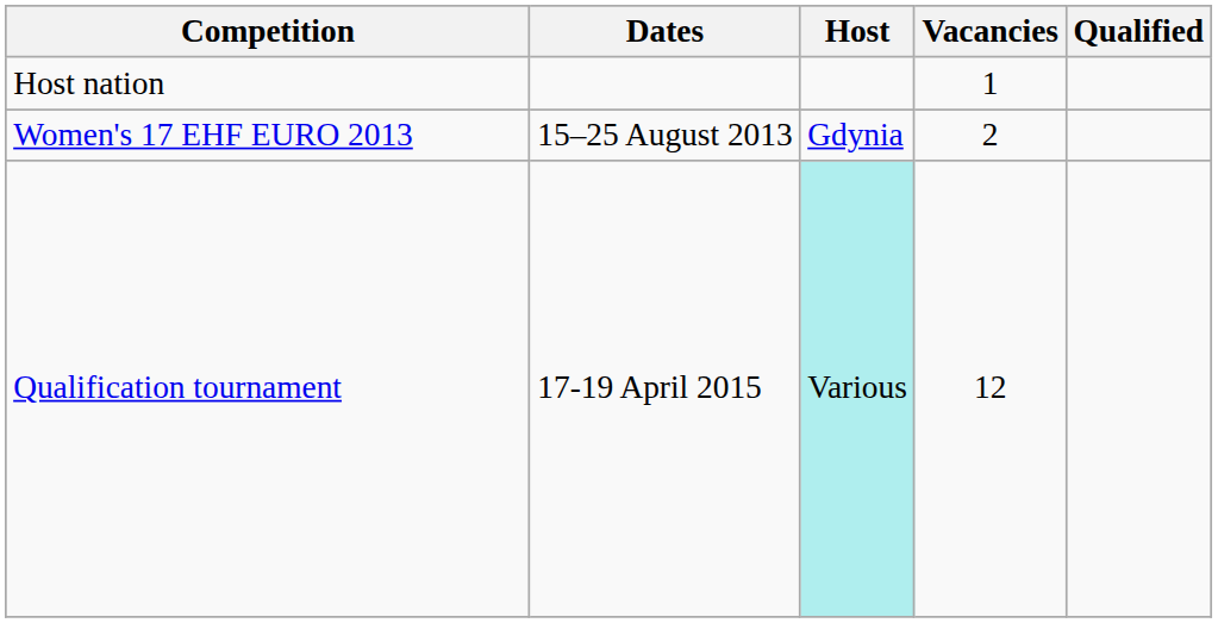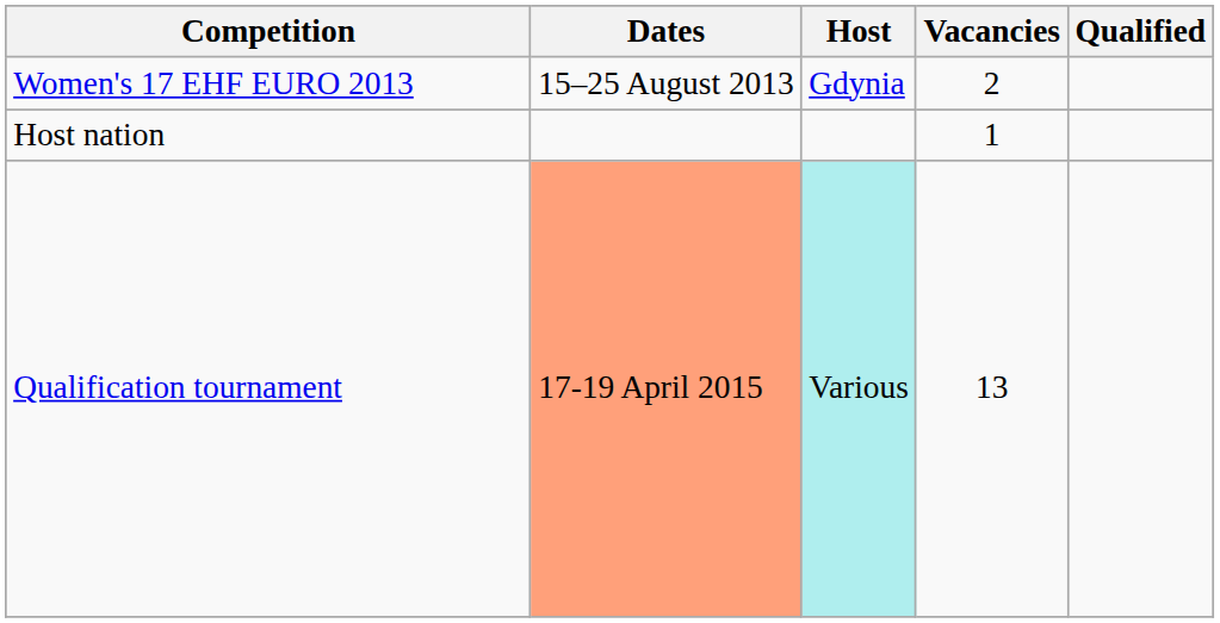rows swapped: Host nation <-> Women's 17 EHF EURO 2013
Qualification tournament | Dates: no background -> lightsalmon background
Qualification tournament | Vacancies: 12 -> 13
